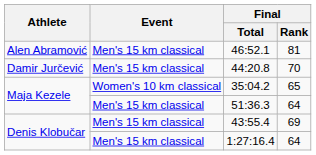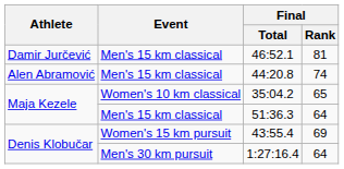46:52.1 | Athlete: Alen Abramović -> Damir Jurčević
44:20.8 | Athlete: Damir Jurčević -> Alen Abramović
44:20.8 | Final / Rank: 70 -> 74
43:55.4 | Event: Men's 15 km classical -> Women's 15 km pursuit
1:27:16.4 | Event: Men's 15 km classical -> Men's 30 km pursuit
